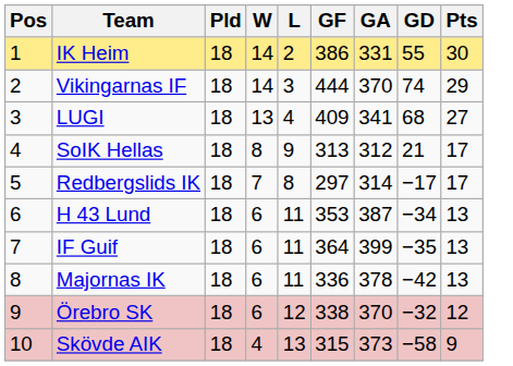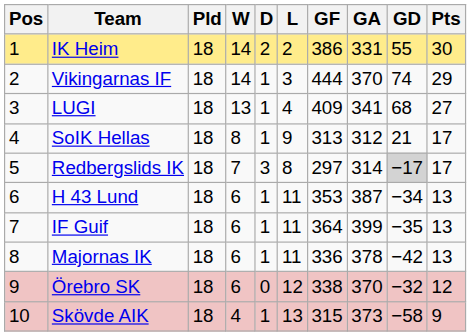+ column: D | 2 | 1 | 1 | 1 | 3 | 1 | 1 | 1 | 0 | 1
Redbergslids IK | GD: no background -> lightgrey background
